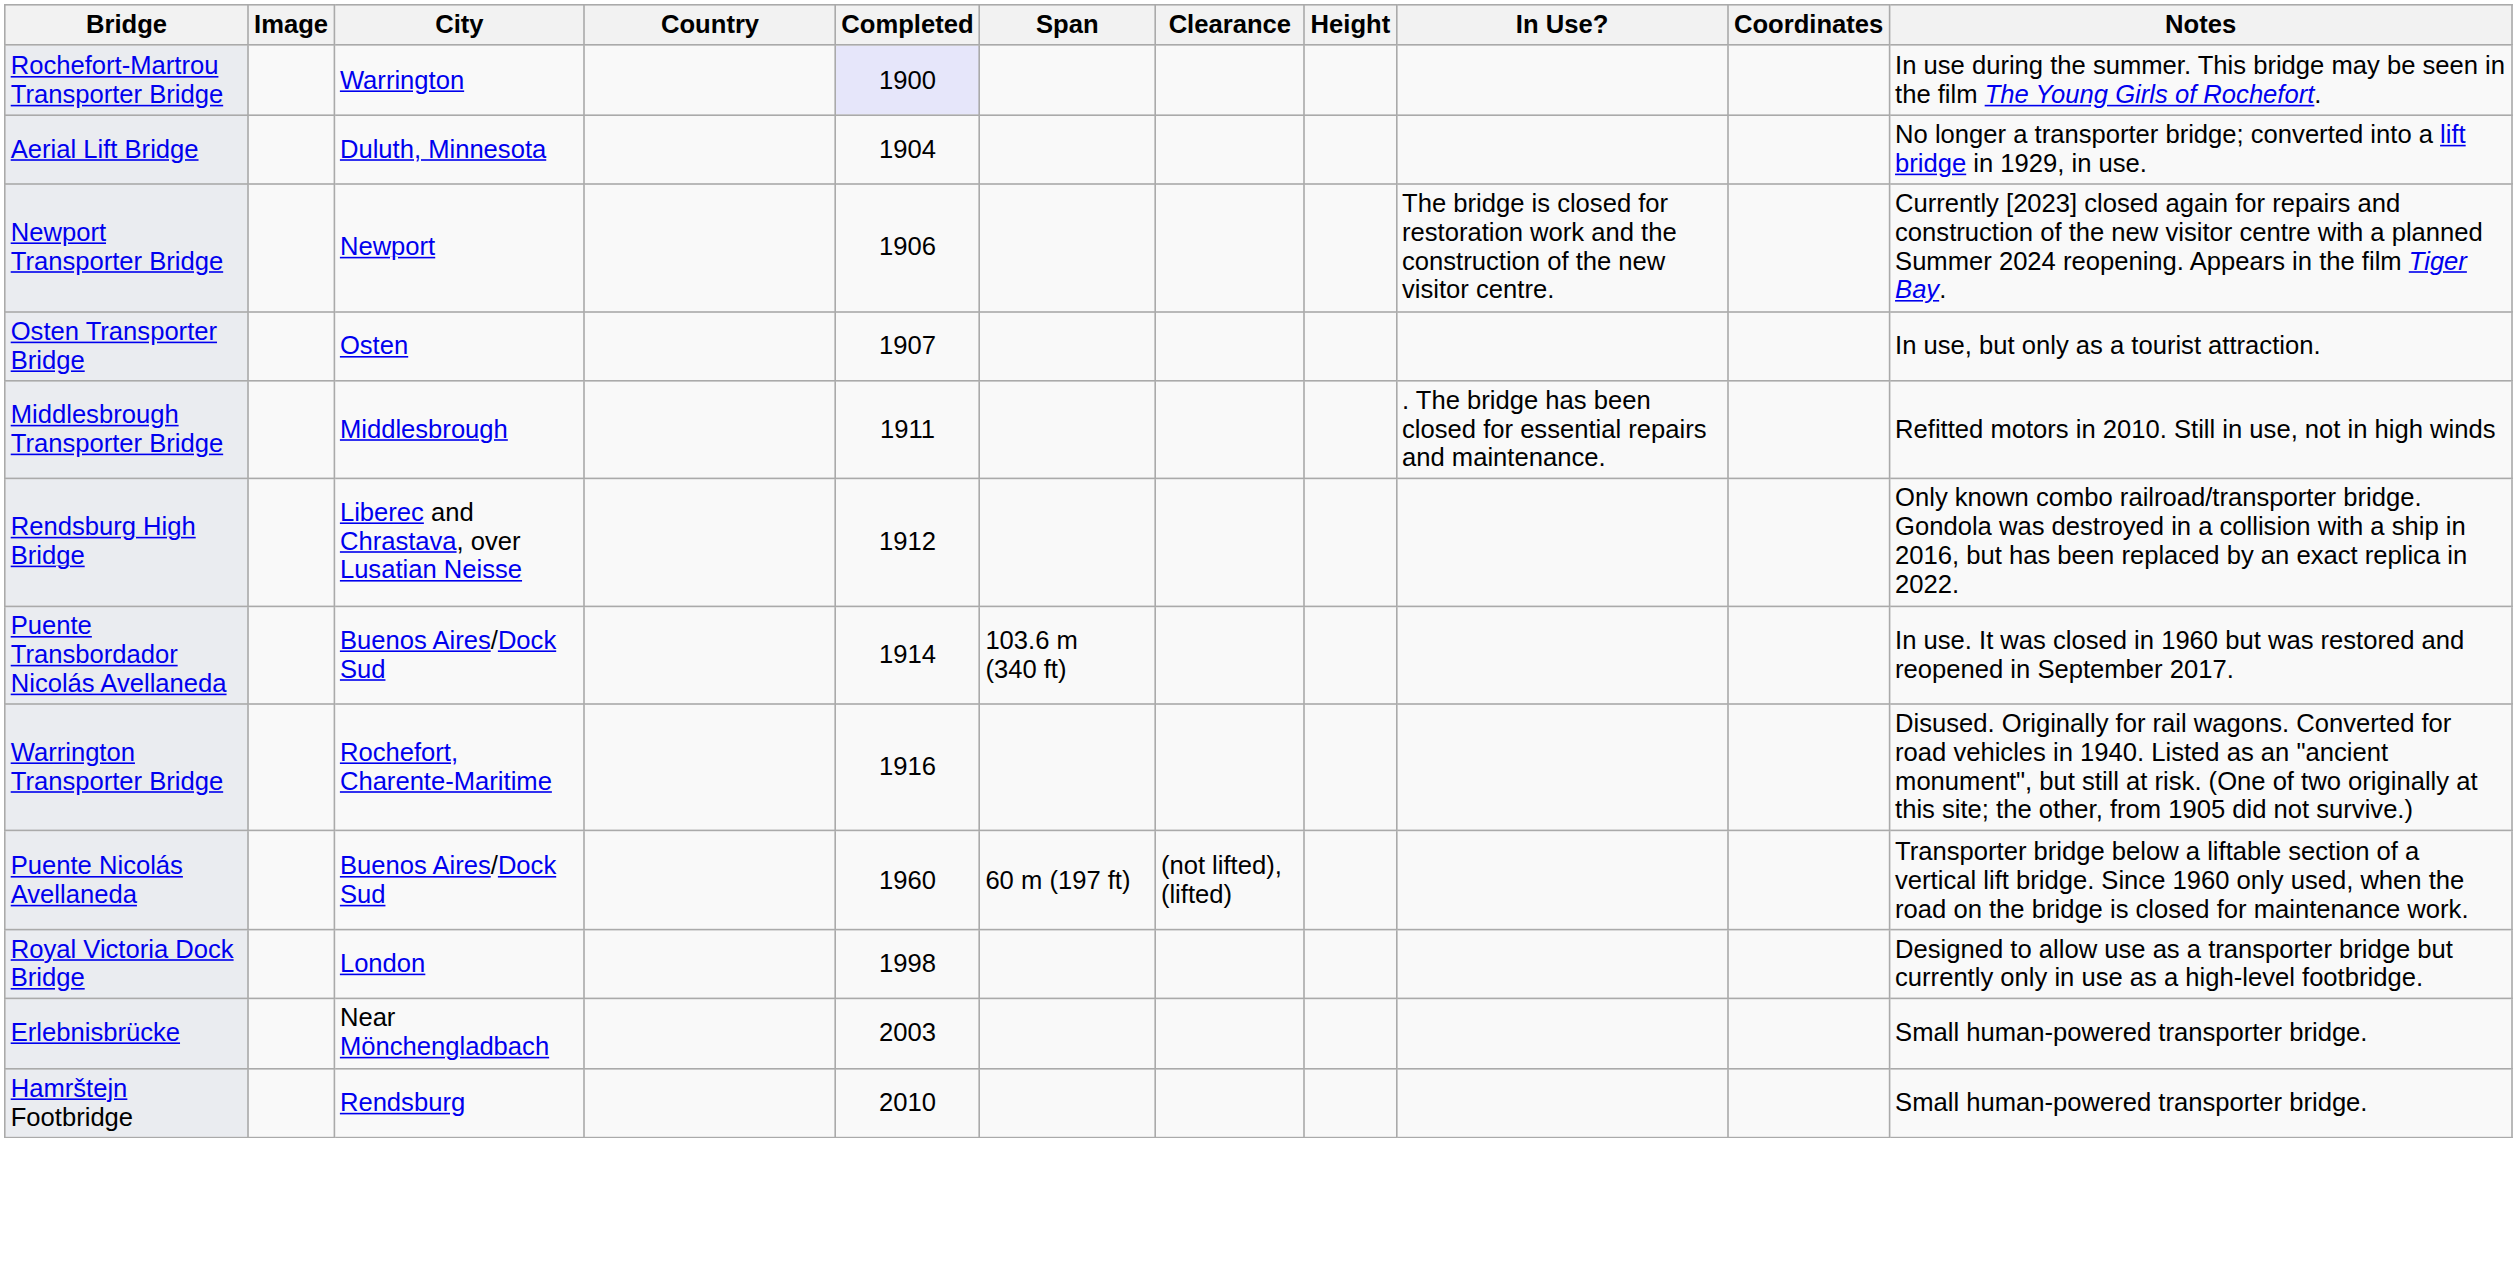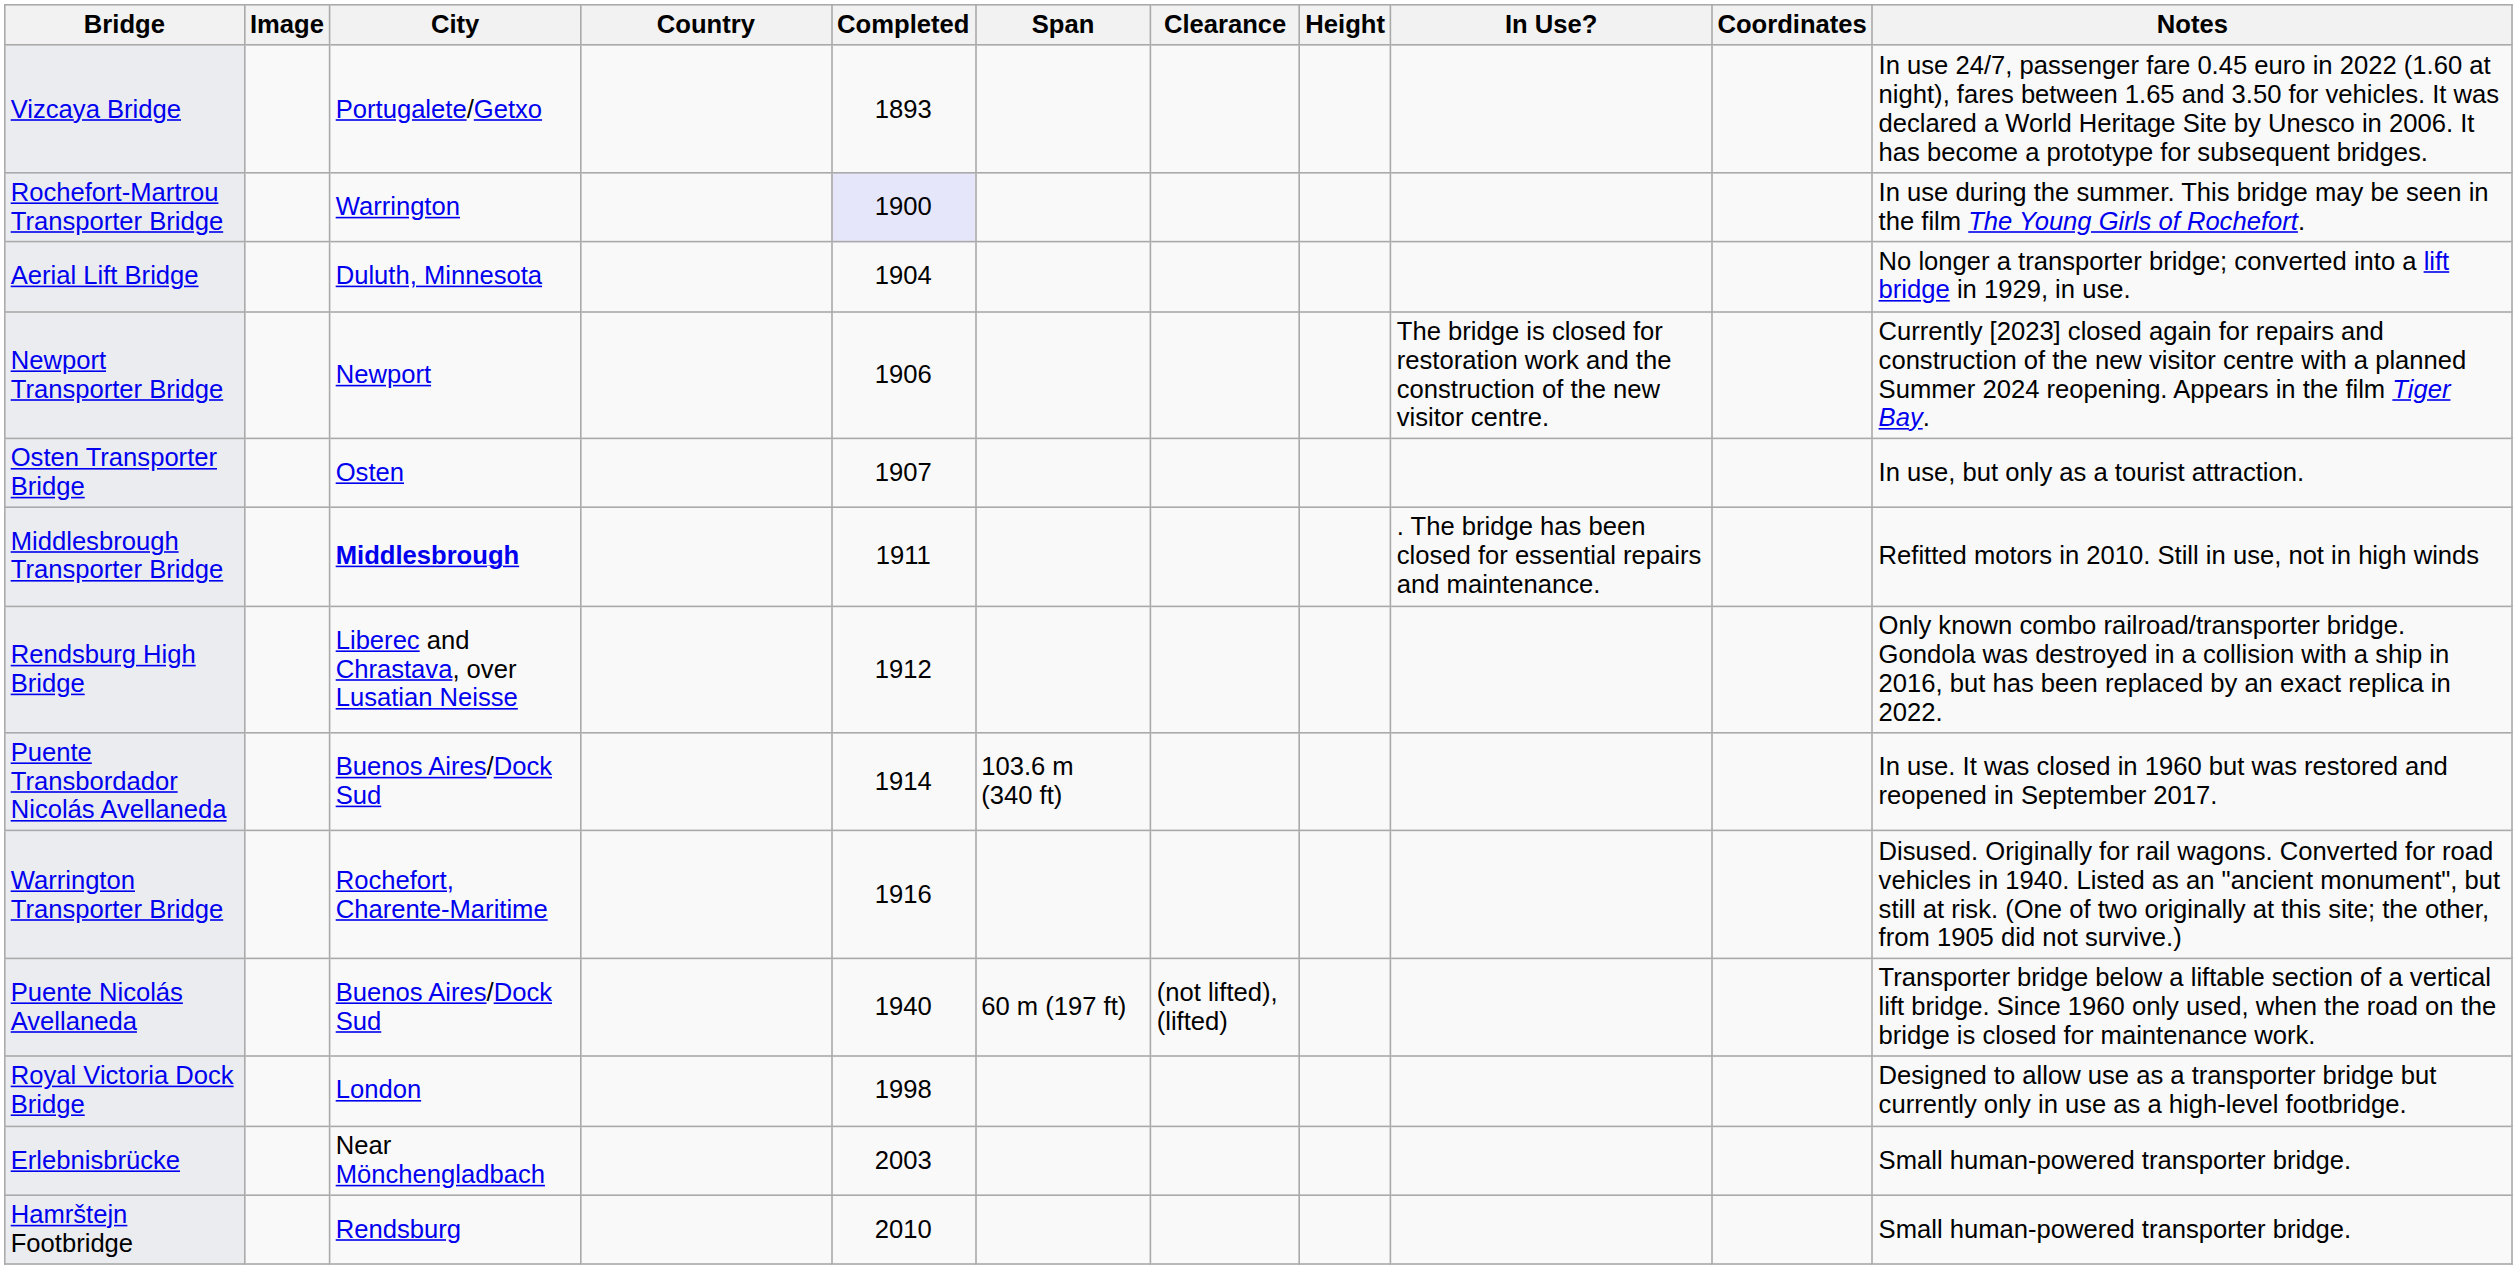+ row: Vizcaya Bridge | Portugalete/Getxo | 1893 | In use 24/7, passenger fare 0.45 euro in 2022 (1.60 at night), fares between 1.65 and 3.50 for vehicles. It was declared a World Heritage Site by Unesco in 2006. It has become a prototype for subsequent bridges.
Middlesbrough Transporter Bridge | City: normal -> bold
Puente Nicolás Avellaneda | Completed: 1960 -> 1940
